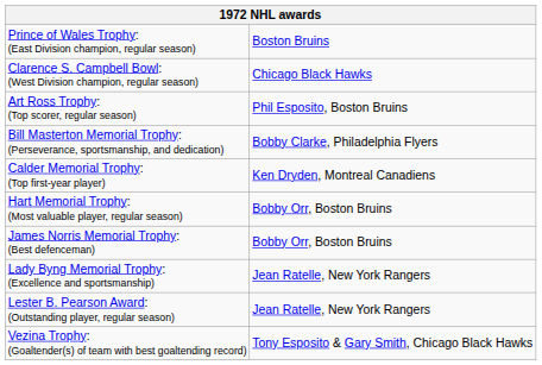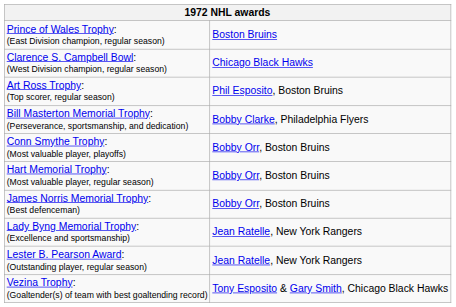- row: Calder Memorial Trophy: (Top first-year player) | Ken Dryden, Montreal Canadiens
+ row: Conn Smythe Trophy: (Most valuable player, playoffs) | Bobby Orr, Boston Bruins
